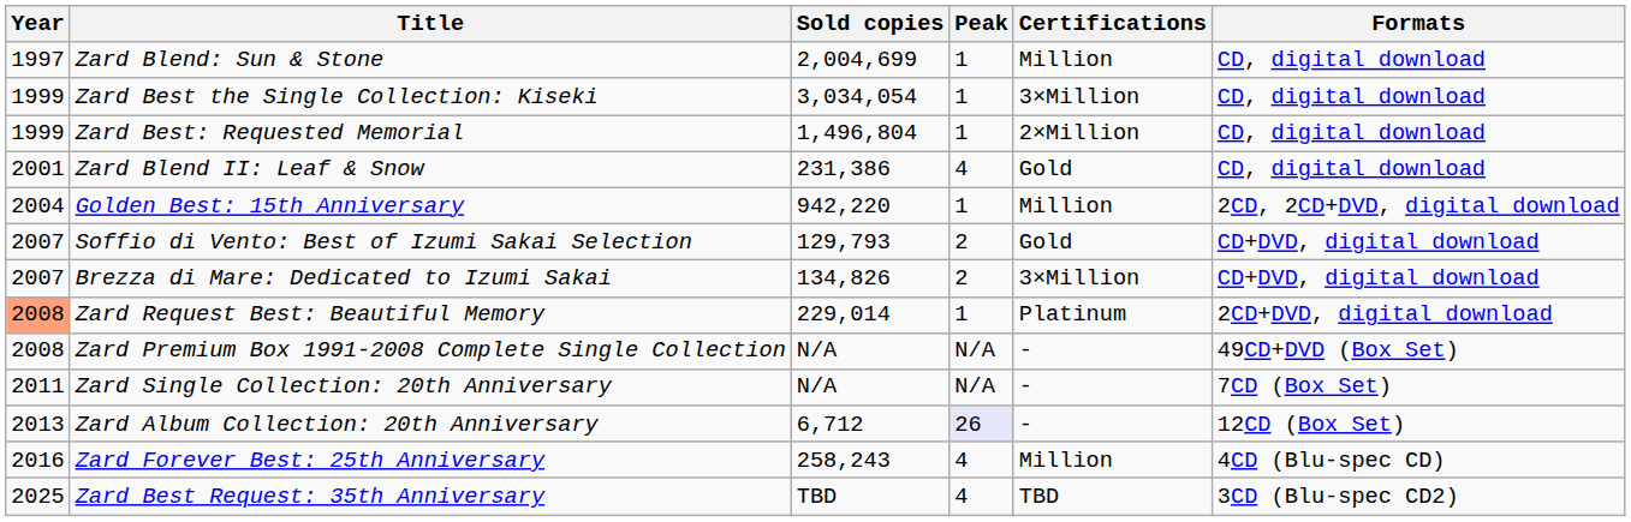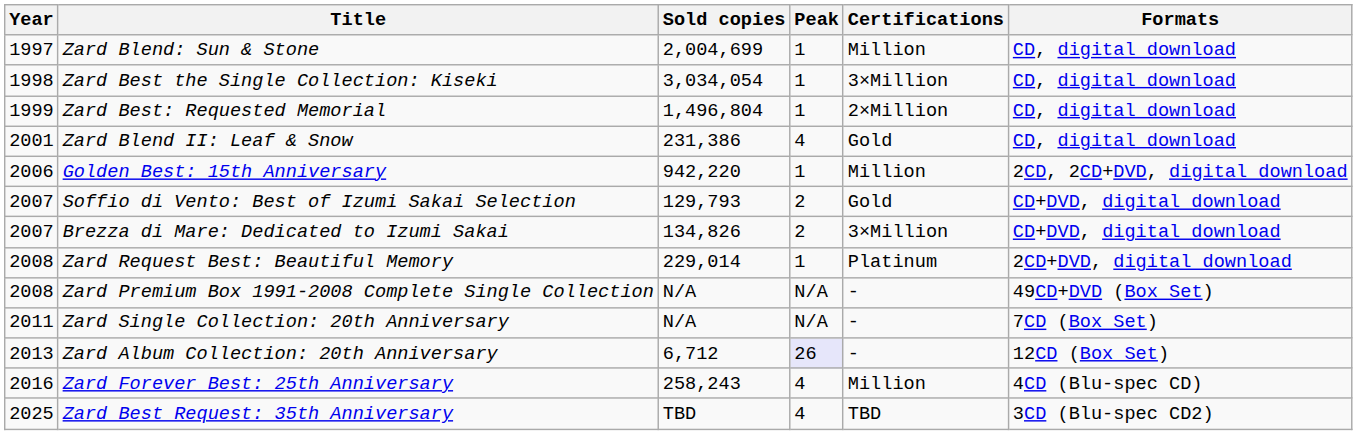Zard Best the Single Collection: Kiseki | Year: 1999 -> 1998
Golden Best: 15th Anniversary | Year: 2004 -> 2006
Zard Request Best: Beautiful Memory | Year: lightsalmon background -> no background
